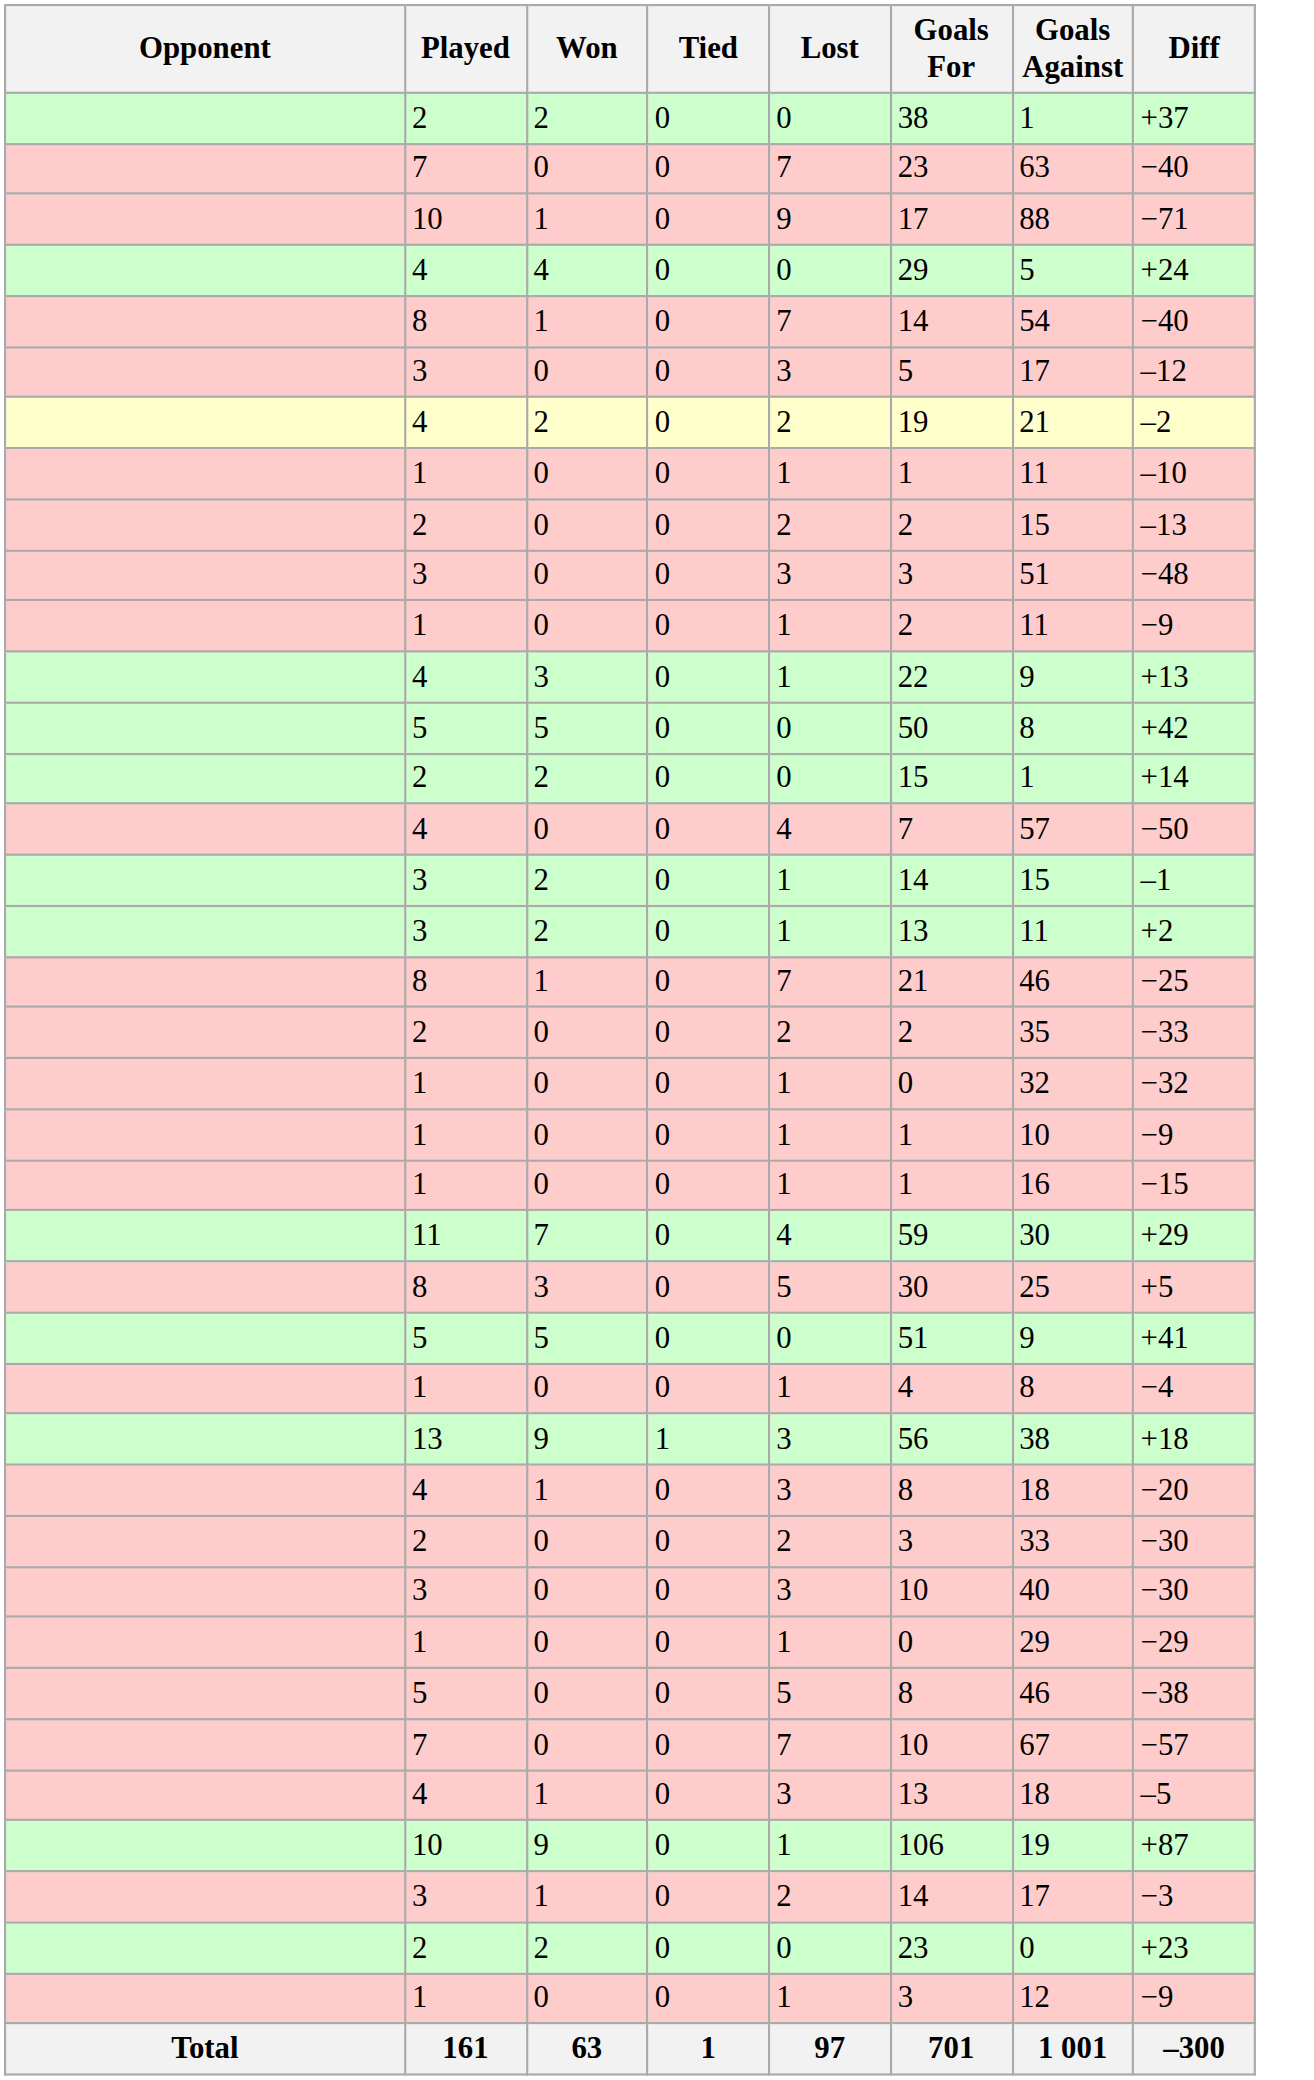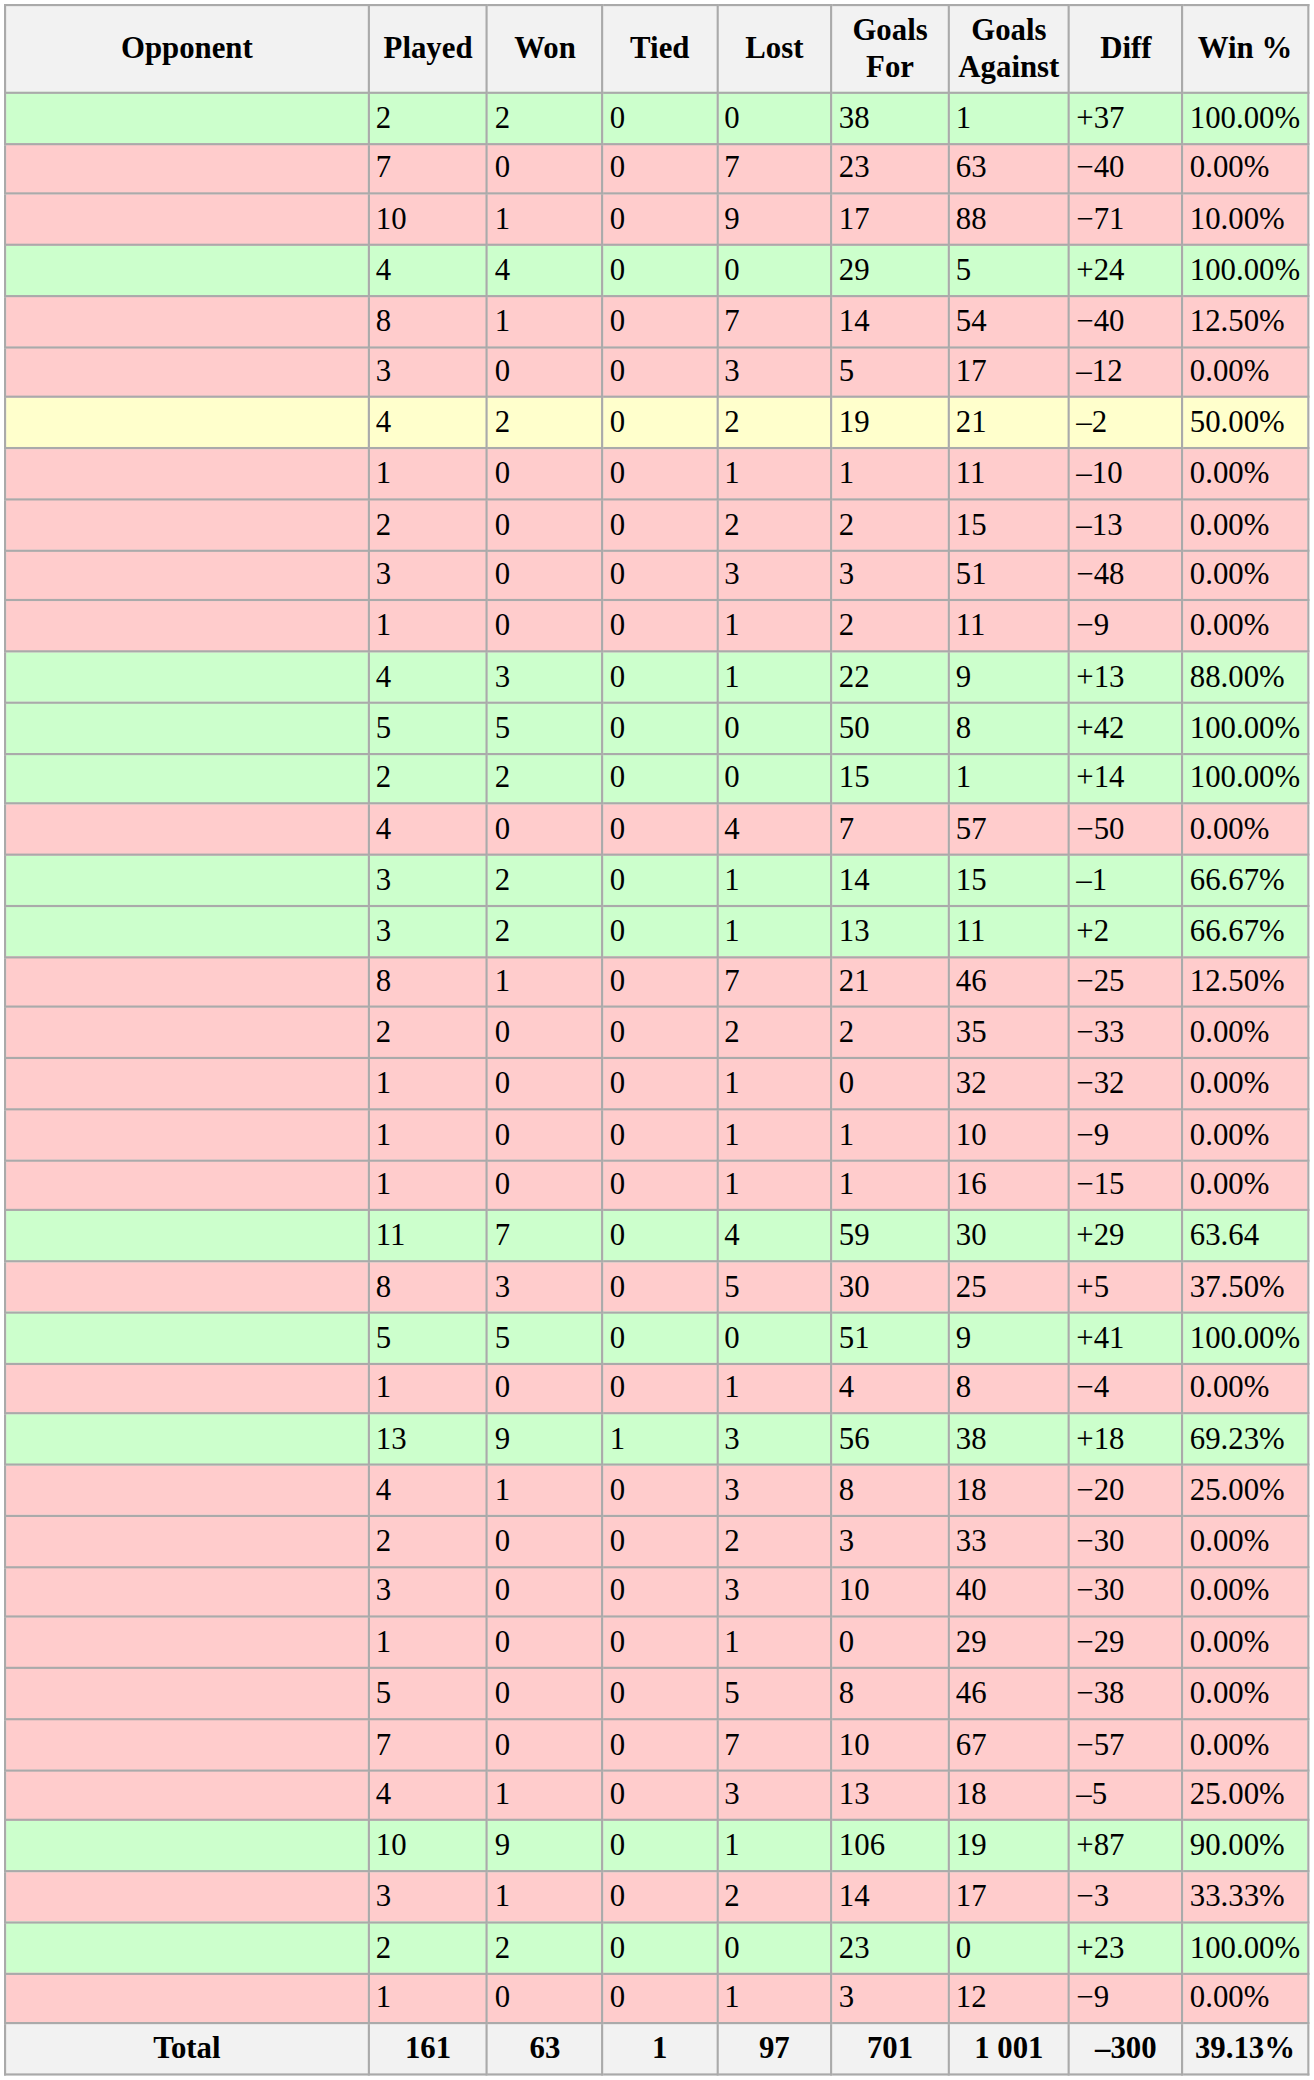+ column: Win % | 100.00% | 0.00% | 10.00% | 100.00% | 12.50% | 0.00% | 50.00% | 0.00% | 0.00% | 0.00% | 0.00% | 88.00% | 100.00% | 100.00% | 0.00% | 66.67% | 66.67% | 12.50% | 0.00% | 0.00% | 0.00% | 0.00% | 63.64 | 37.50% | 100.00% | 0.00% | 69.23% | 25.00% | 0.00% | 0.00% | 0.00% | 0.00% | 0.00% | 25.00% | 90.00% | 33.33% | 100.00% | 0.00% | 39.13%
